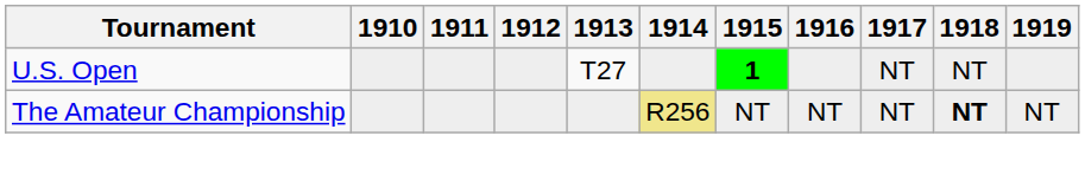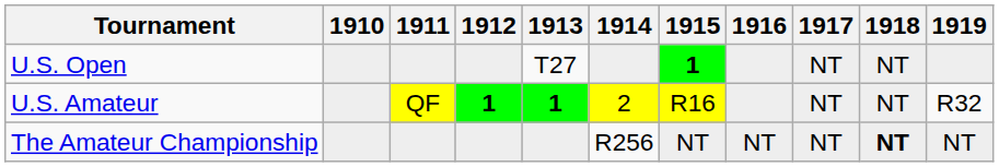+ row: U.S. Amateur | QF | 1 | 1 | 2 | R16 | NT | NT | R32
The Amateur Championship | 1914: khaki background -> no background
